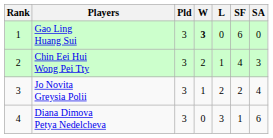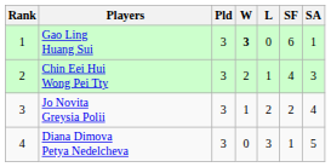Gao Ling Huang Sui | SA: 0 -> 1
Diana Dimova Petya Nedelcheva | SA: 6 -> 5
